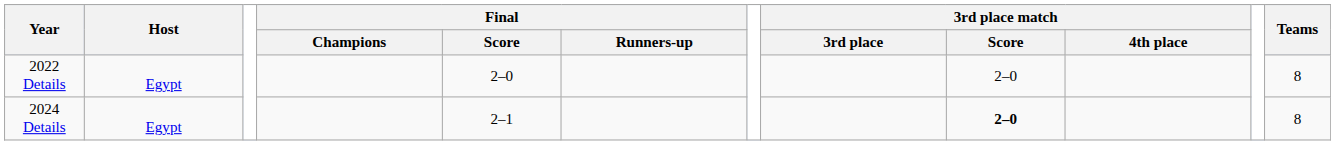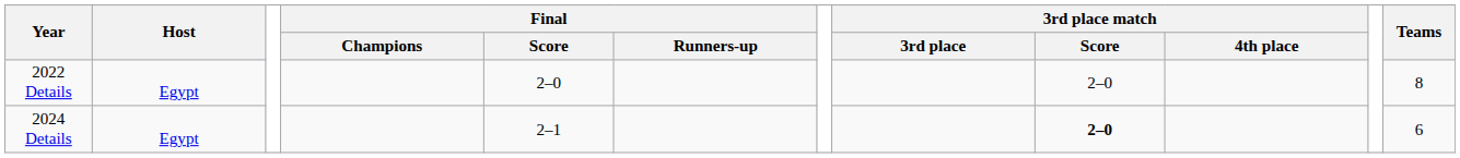2024 Details | Teams: 8 -> 6
